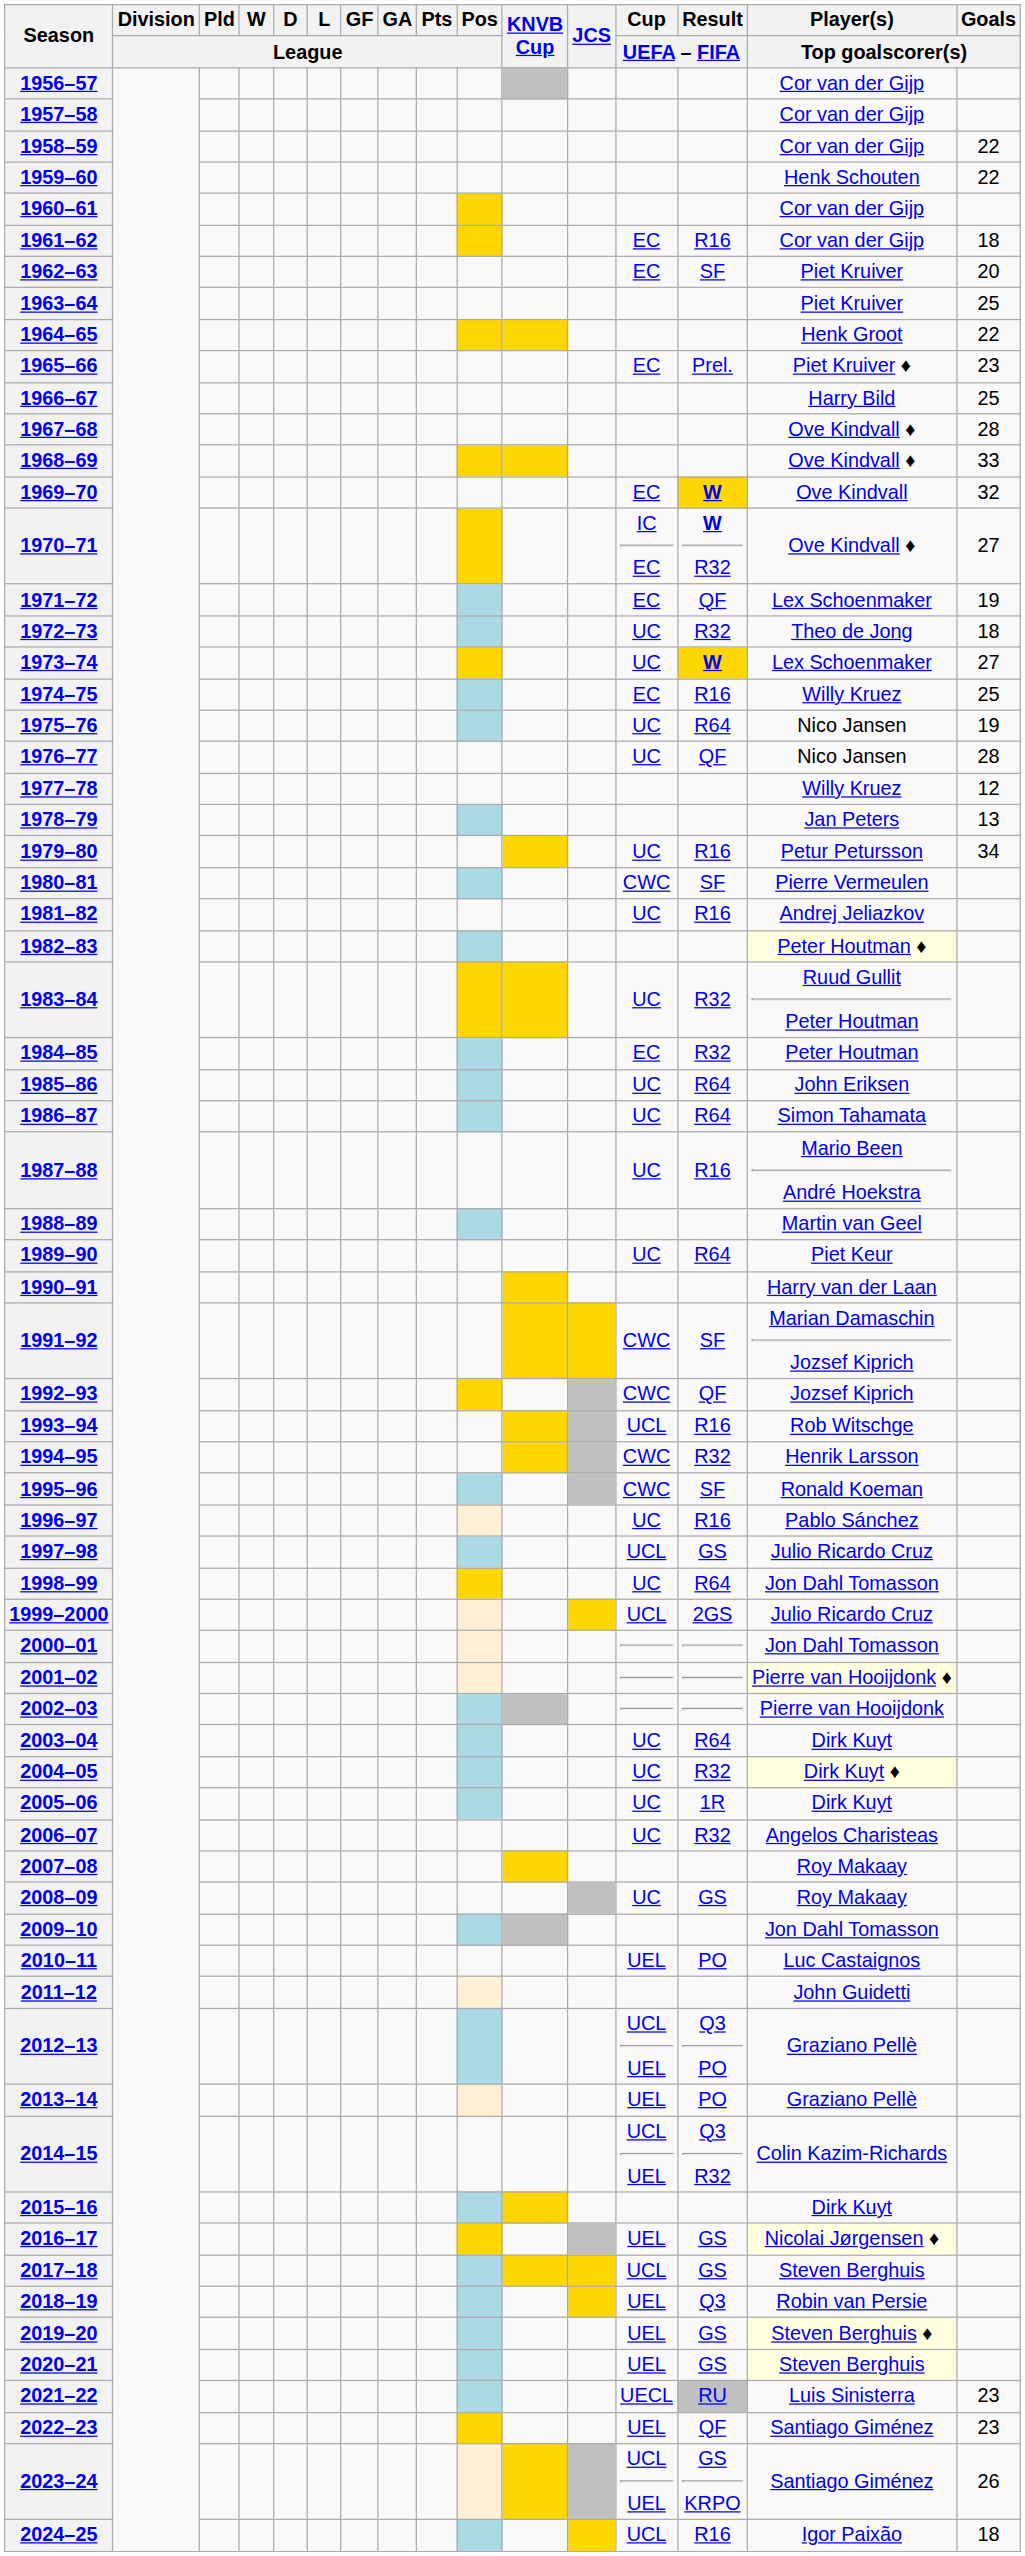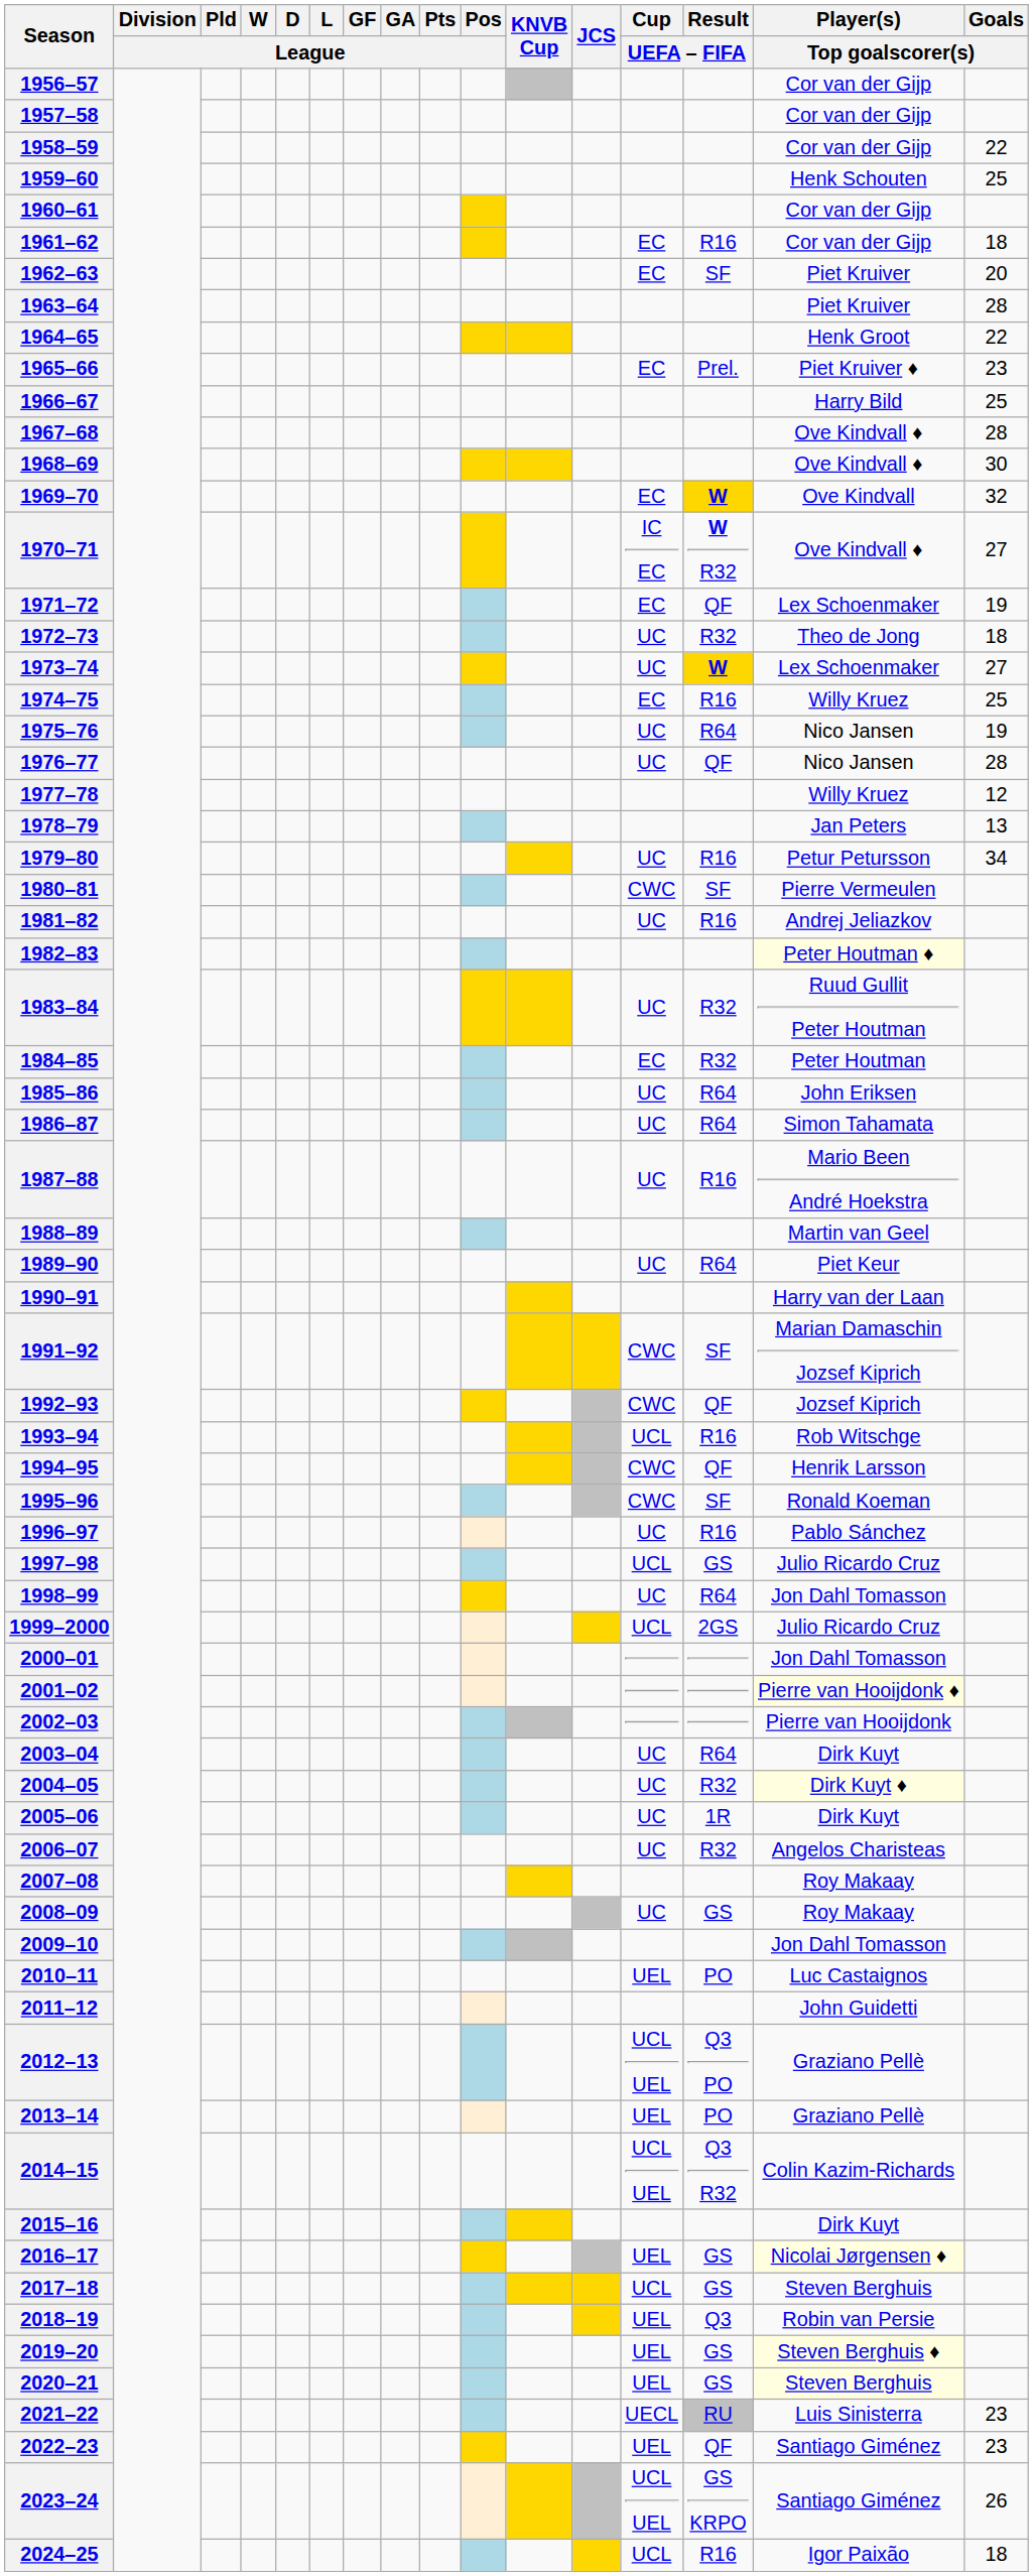1959–60 | Goals / Top goalscorer(s): 22 -> 25
1963–64 | Goals / Top goalscorer(s): 25 -> 28
1968–69 | Goals / Top goalscorer(s): 33 -> 30
1994–95 | Result / UEFA – FIFA: R32 -> QF
